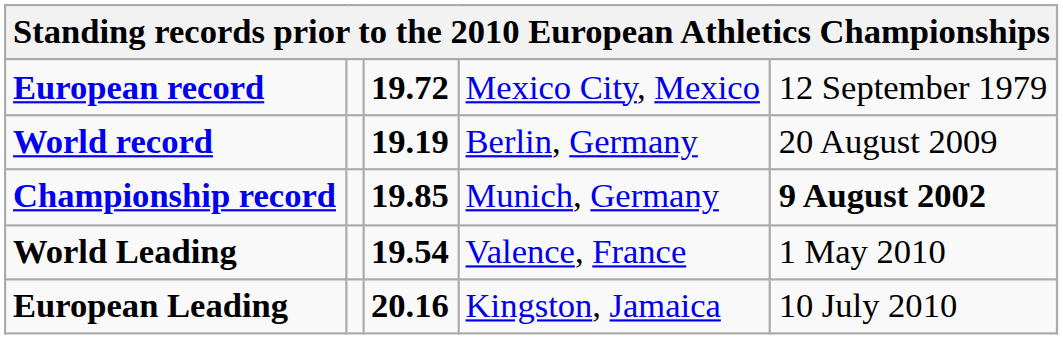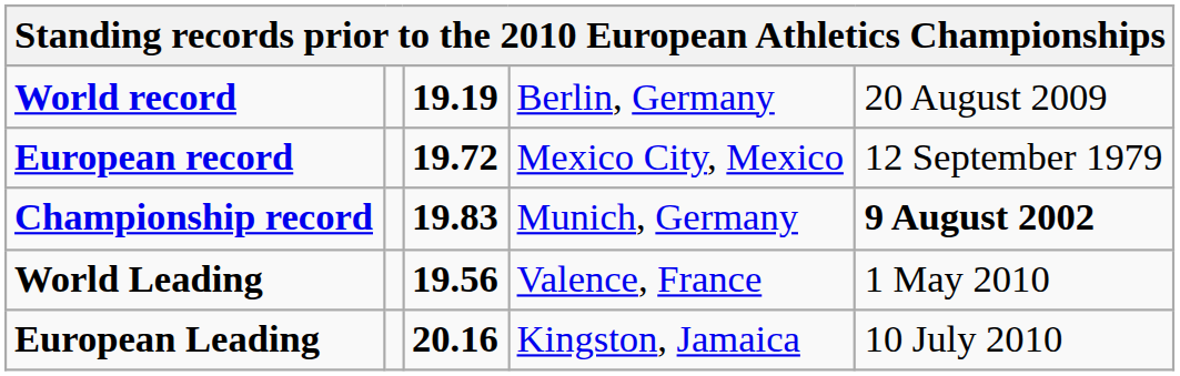rows swapped: World record <-> European record
Championship record | column 3: 19.85 -> 19.83
World Leading | column 3: 19.54 -> 19.56
